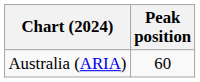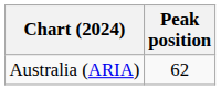Australia (ARIA) | Peak position: 60 -> 62
